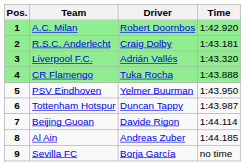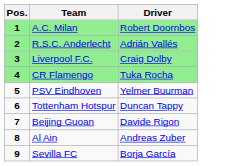- column: Time | 1:42.920 | 1:43.181 | 1:43.320 | 1:43.888 | 1:43.950 | 1:43.987 | 1:44.114 | 1:44.185 | no time
R.S.C. Anderlecht | Driver: Craig Dolby -> Adrián Vallés
Liverpool F.C. | Driver: Adrián Vallés -> Craig Dolby
